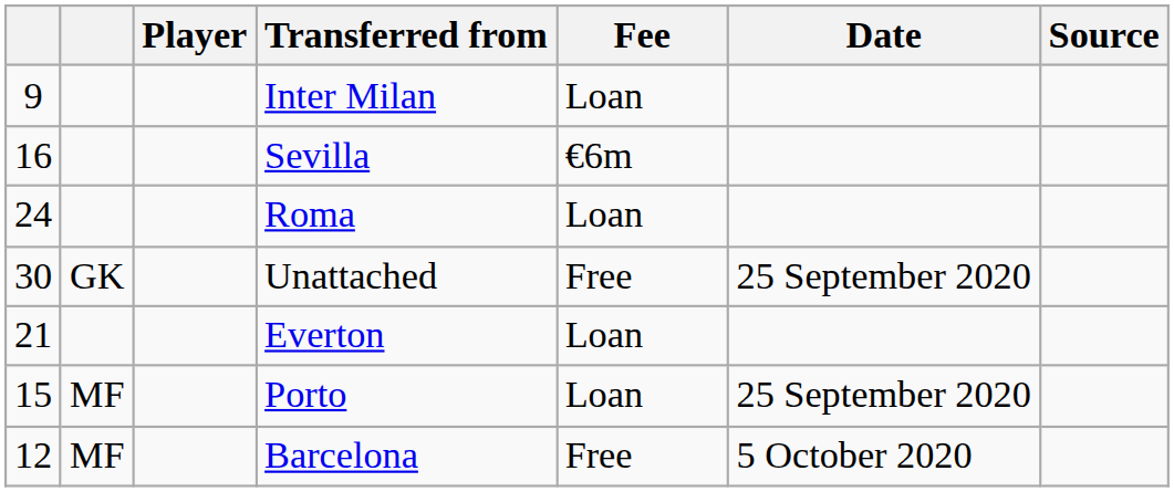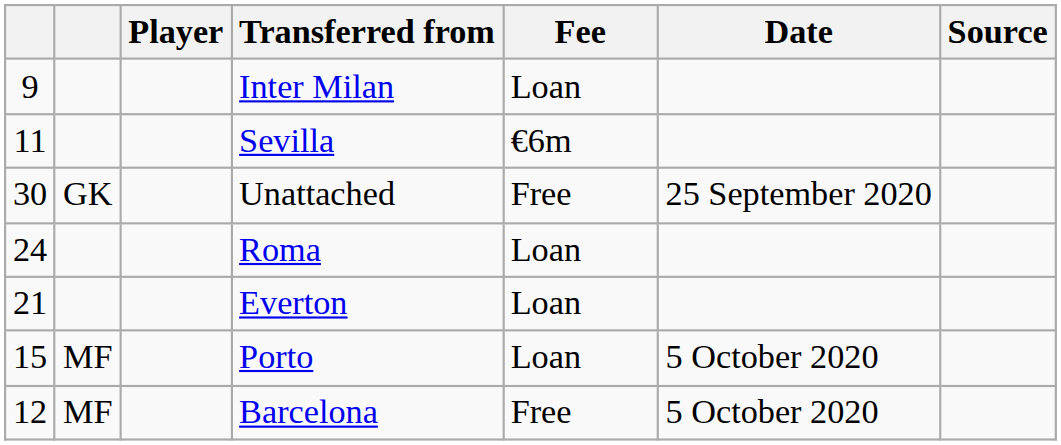Sevilla | column 1: 16 -> 11
rows swapped: Roma <-> Unattached
Porto | Date: 25 September 2020 -> 5 October 2020
